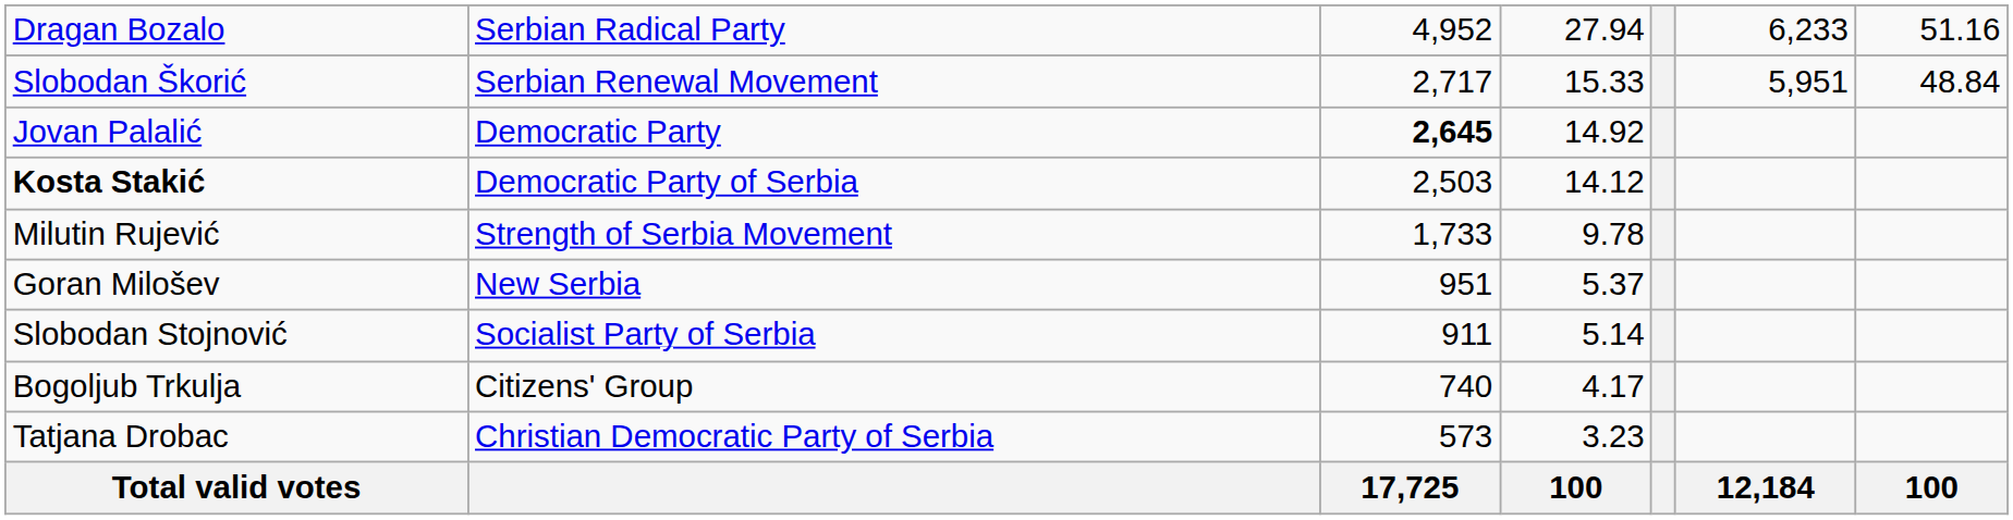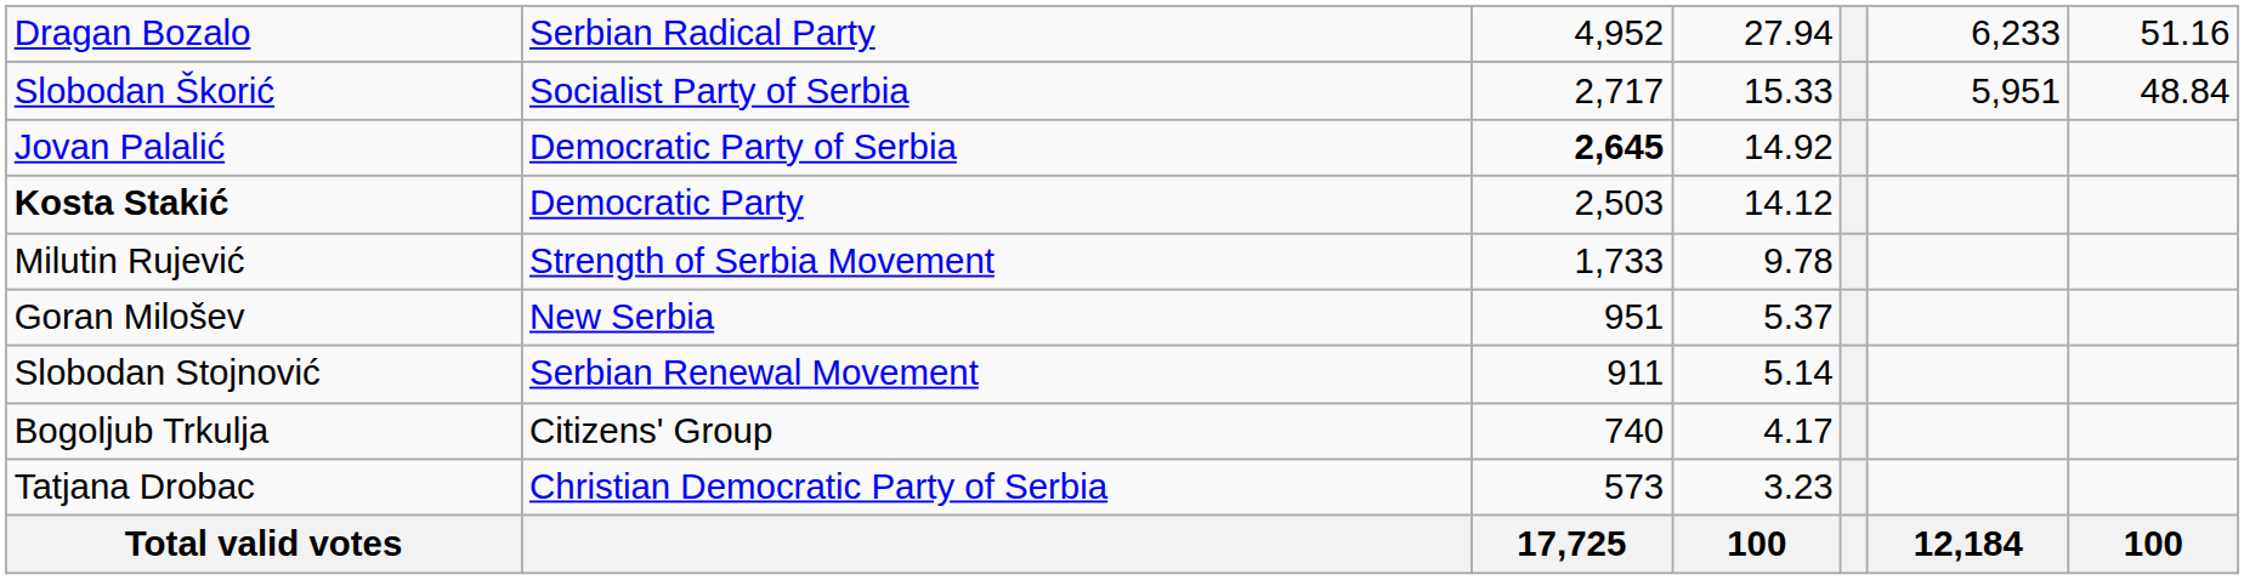Slobodan Škorić | column 2: Serbian Renewal Movement -> Socialist Party of Serbia
Jovan Palalić | column 2: Democratic Party -> Democratic Party of Serbia
Kosta Stakić | column 2: Democratic Party of Serbia -> Democratic Party
Slobodan Stojnović | column 2: Socialist Party of Serbia -> Serbian Renewal Movement
